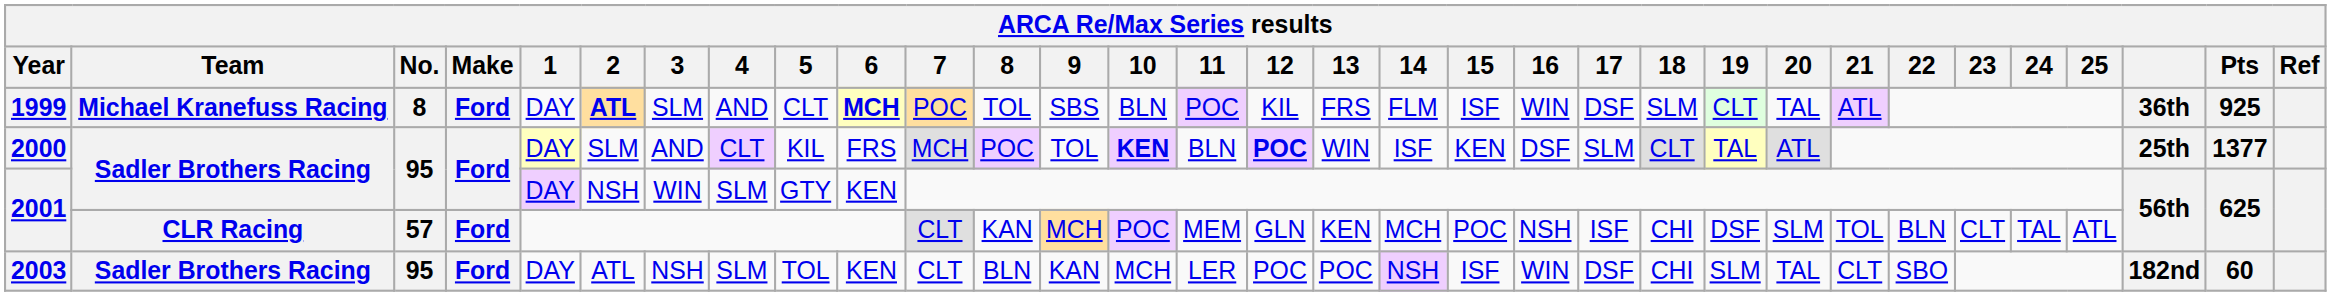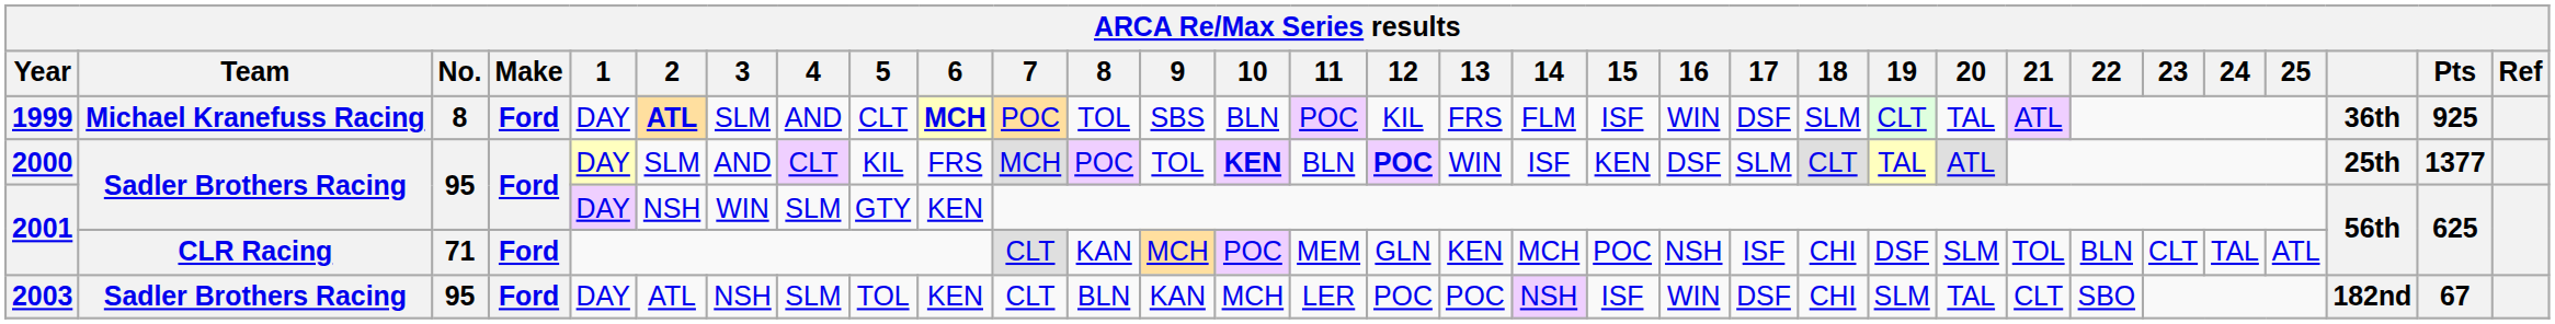2001 / CLR Racing | No.: 57 -> 71
2003 | Pts: 60 -> 67
